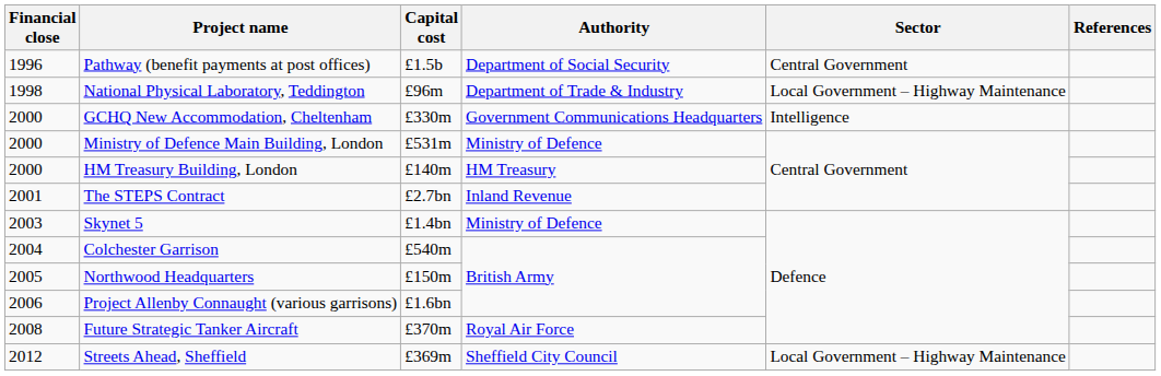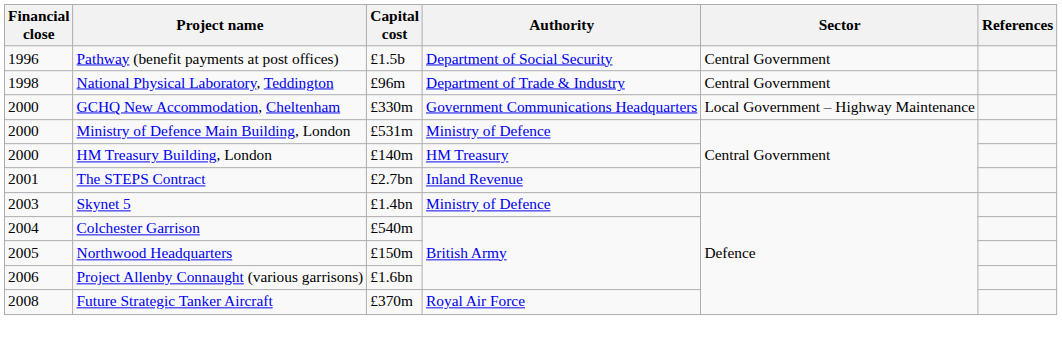National Physical Laboratory, Teddington | Sector: Local Government – Highway Maintenance -> Central Government
GCHQ New Accommodation, Cheltenham | Sector: Intelligence -> Local Government – Highway Maintenance
- row: 2012 | Streets Ahead, Sheffield | £369m | Sheffield City Council | Local Government – Highway Maintenance
